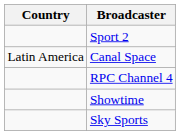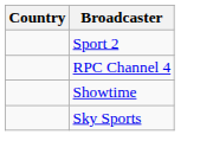- row: Latin America | Canal Space
